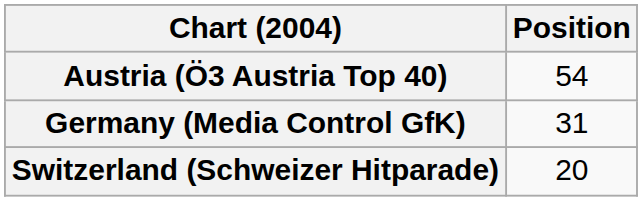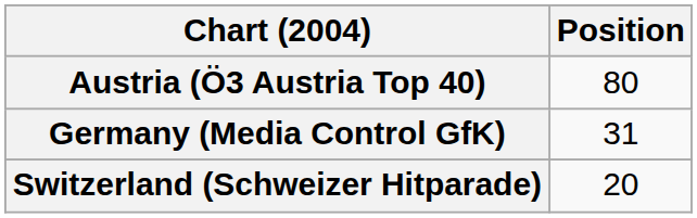Austria (Ö3 Austria Top 40) | Position: 54 -> 80
